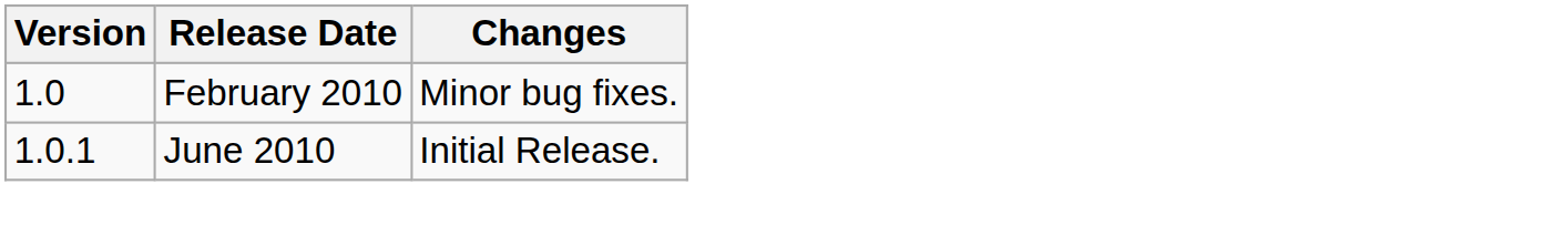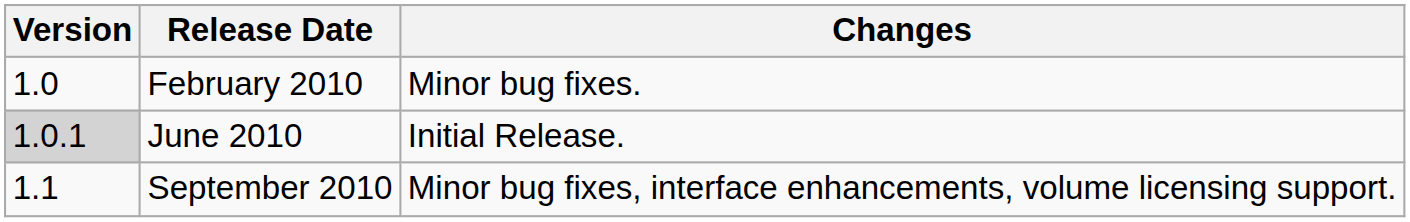June 2010 | Version: no background -> lightgrey background
+ row: 1.1 | September 2010 | Minor bug fixes, interface enhancements, volume licensing support.
